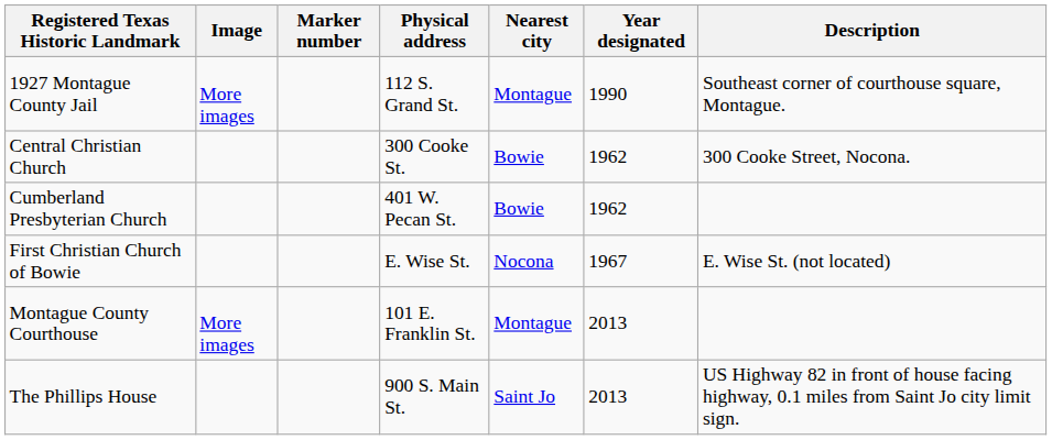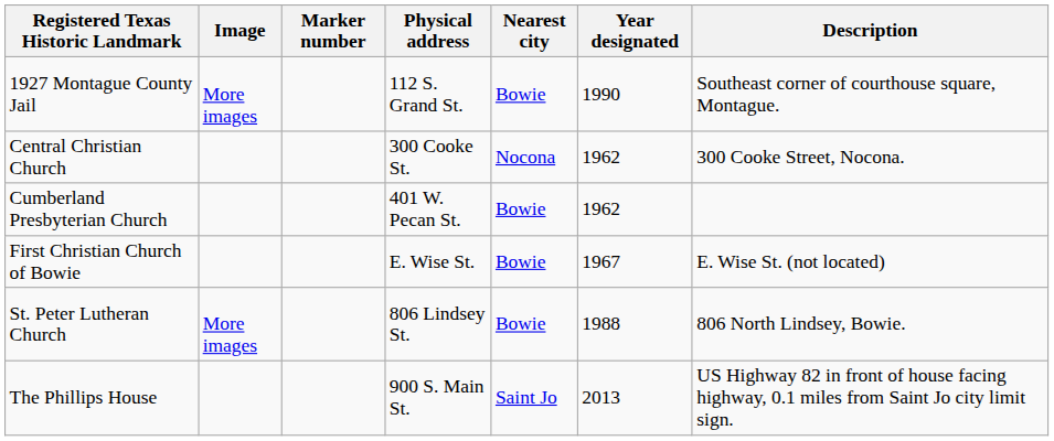1927 Montague County Jail | Nearest city: Montague -> Bowie
Central Christian Church | Nearest city: Bowie -> Nocona
First Christian Church of Bowie | Nearest city: Nocona -> Bowie
- row: Montague County Courthouse | More images | 101 E. Franklin St. | Montague | 2013
+ row: St. Peter Lutheran Church | More images | 806 Lindsey St. | Bowie | 1988 | 806 North Lindsey, Bowie.
